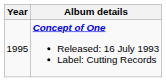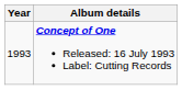Concept of One Released: 16 July 1993 Label: Cutting Records | Year: 1995 -> 1993
